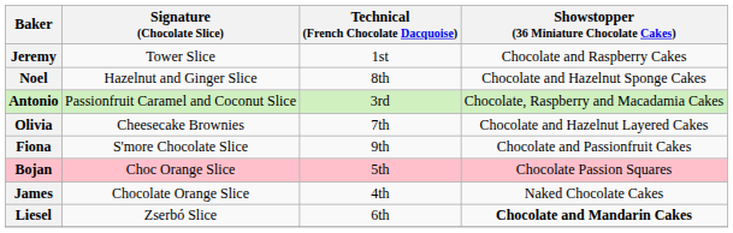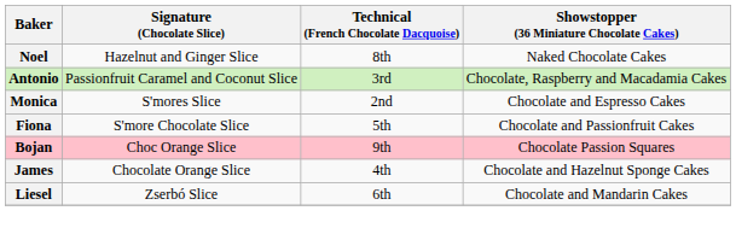- row: Jeremy | Tower Slice | 1st | Chocolate and Raspberry Cakes
Noel | Showstopper (36 Miniature Chocolate Cakes): Chocolate and Hazelnut Sponge Cakes -> Naked Chocolate Cakes
- row: Olivia | Cheesecake Brownies | 7th | Chocolate and Hazelnut Layered Cakes
+ row: Monica | S'mores Slice | 2nd | Chocolate and Espresso Cakes
Fiona | Technical (French Chocolate Dacquoise): 9th -> 5th
Bojan | Technical (French Chocolate Dacquoise): 5th -> 9th
James | Showstopper (36 Miniature Chocolate Cakes): Naked Chocolate Cakes -> Chocolate and Hazelnut Sponge Cakes
Liesel | Showstopper (36 Miniature Chocolate Cakes): bold -> normal
